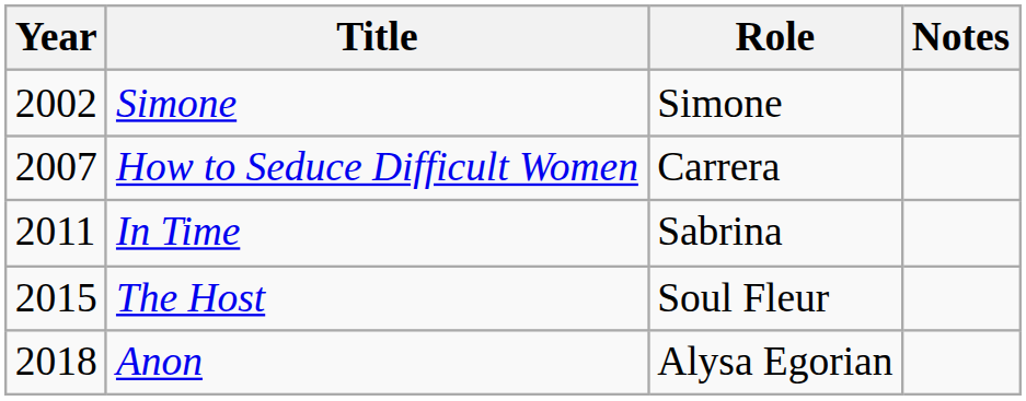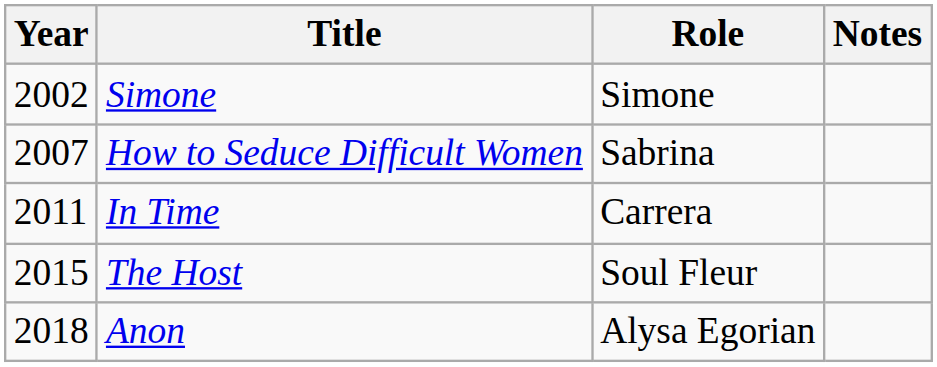How to Seduce Difficult Women | Role: Carrera -> Sabrina
In Time | Role: Sabrina -> Carrera
